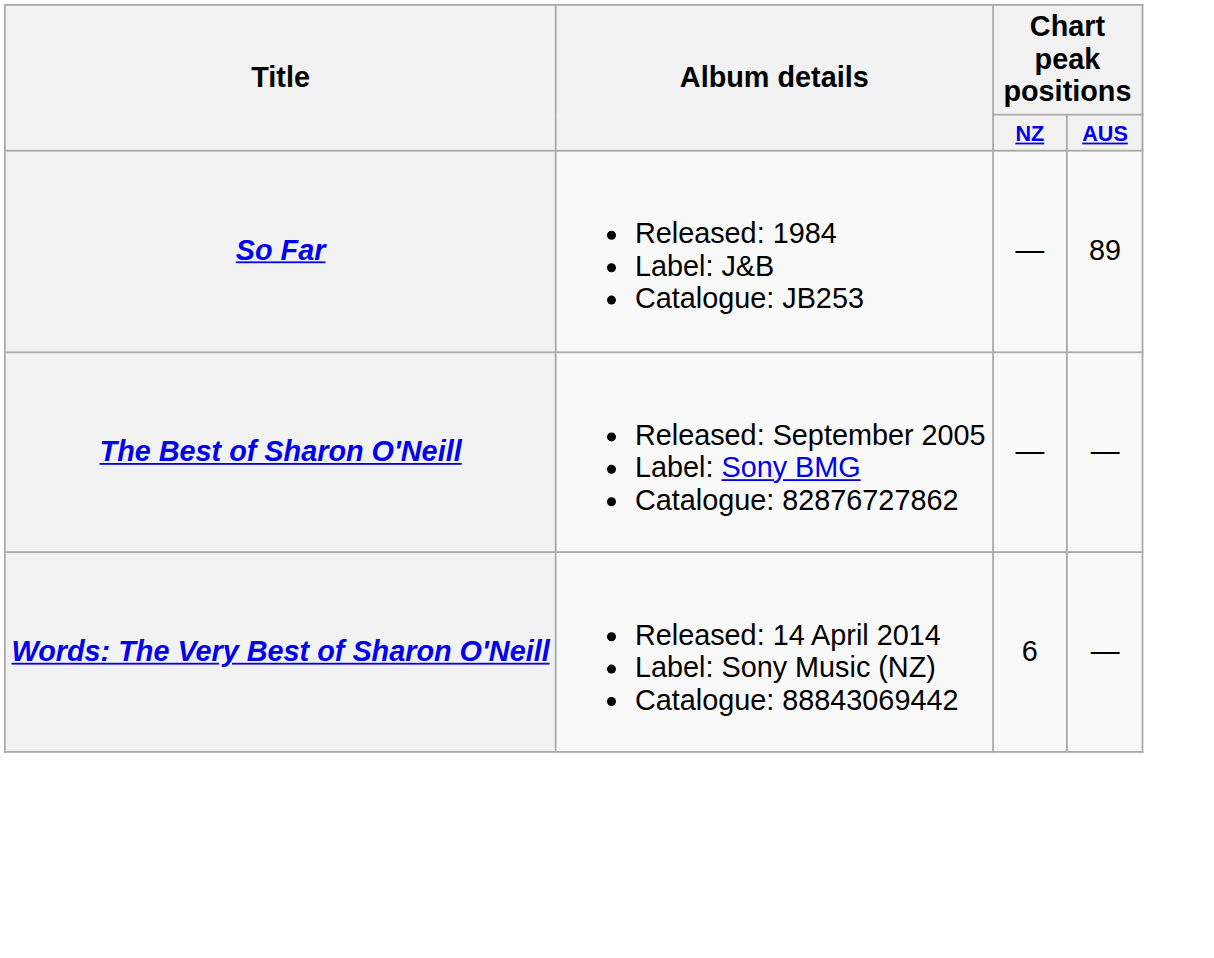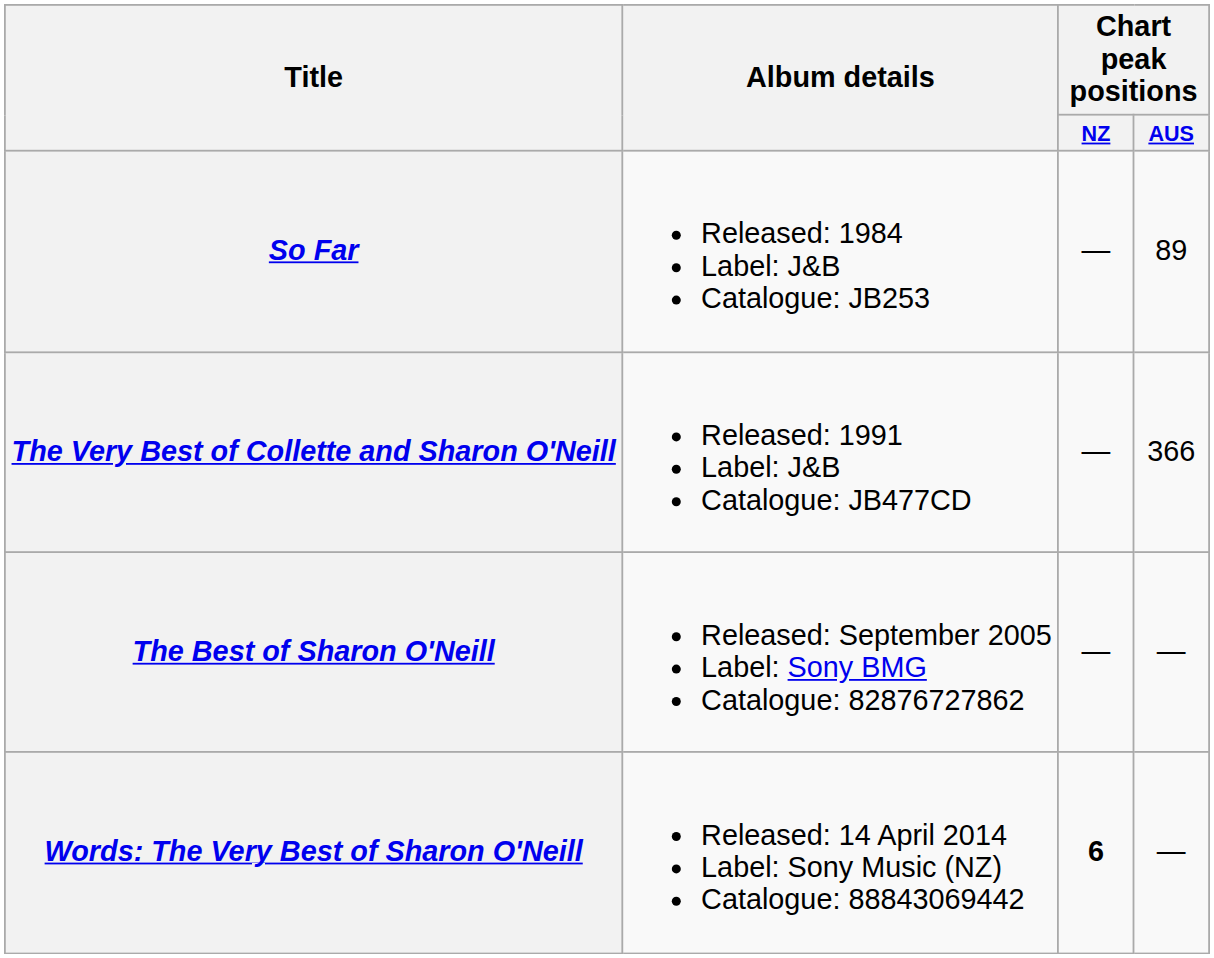+ row: The Very Best of Collette and Sharon O'Neill | Released: 1991 Label: J&B Catalogue: JB477CD | — | 366
Words: The Very Best of Sharon O'Neill | Chart peak positions / NZ: normal -> bold
